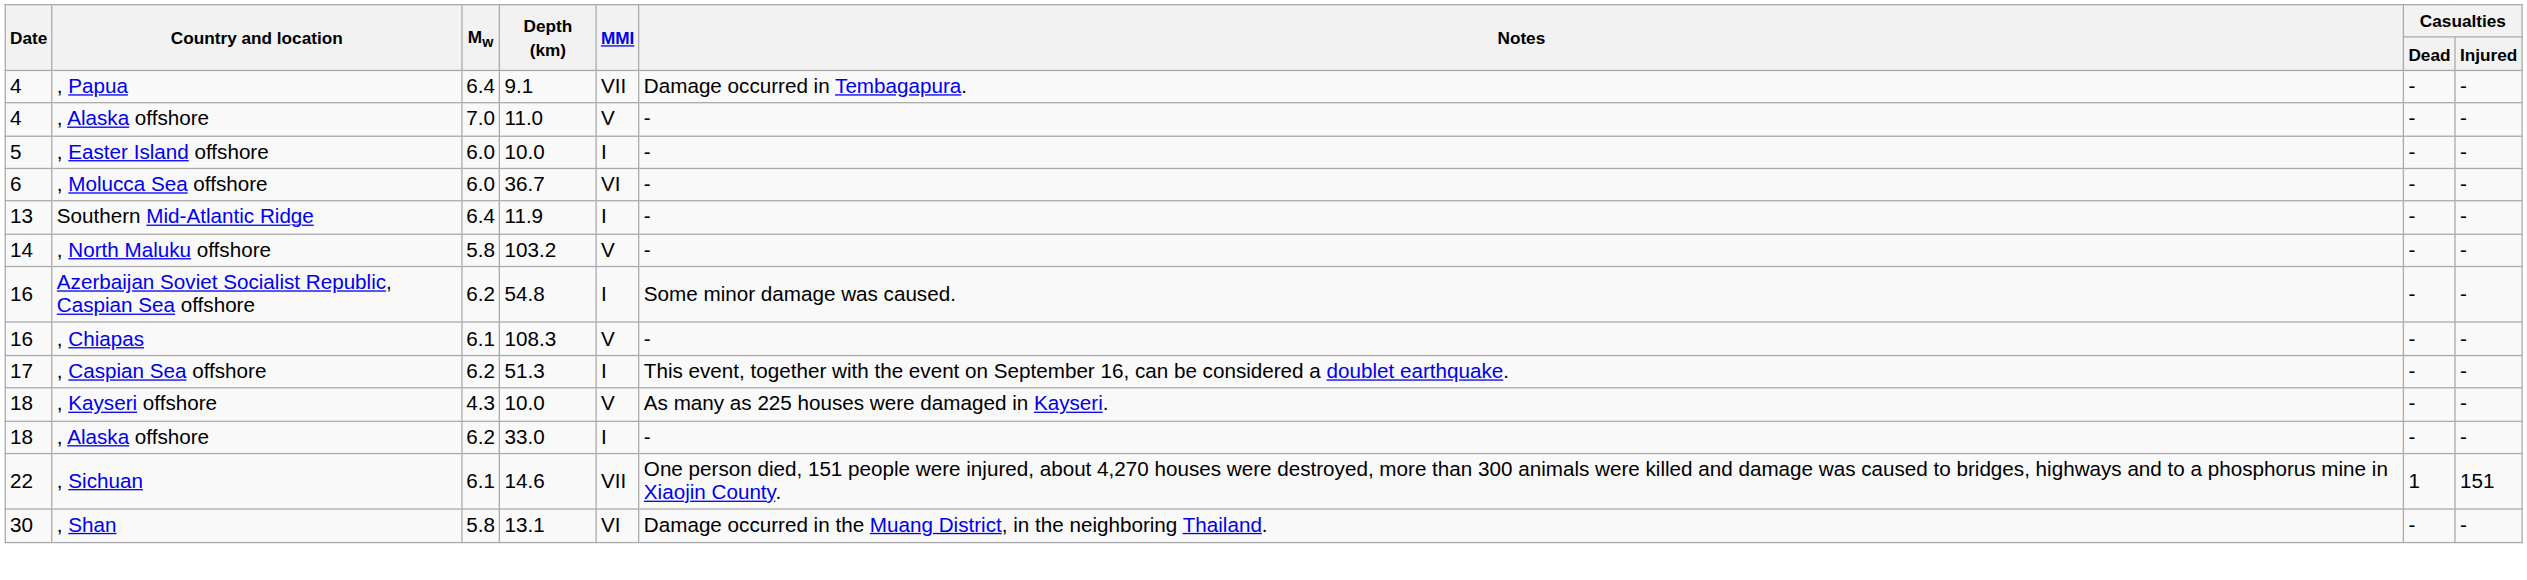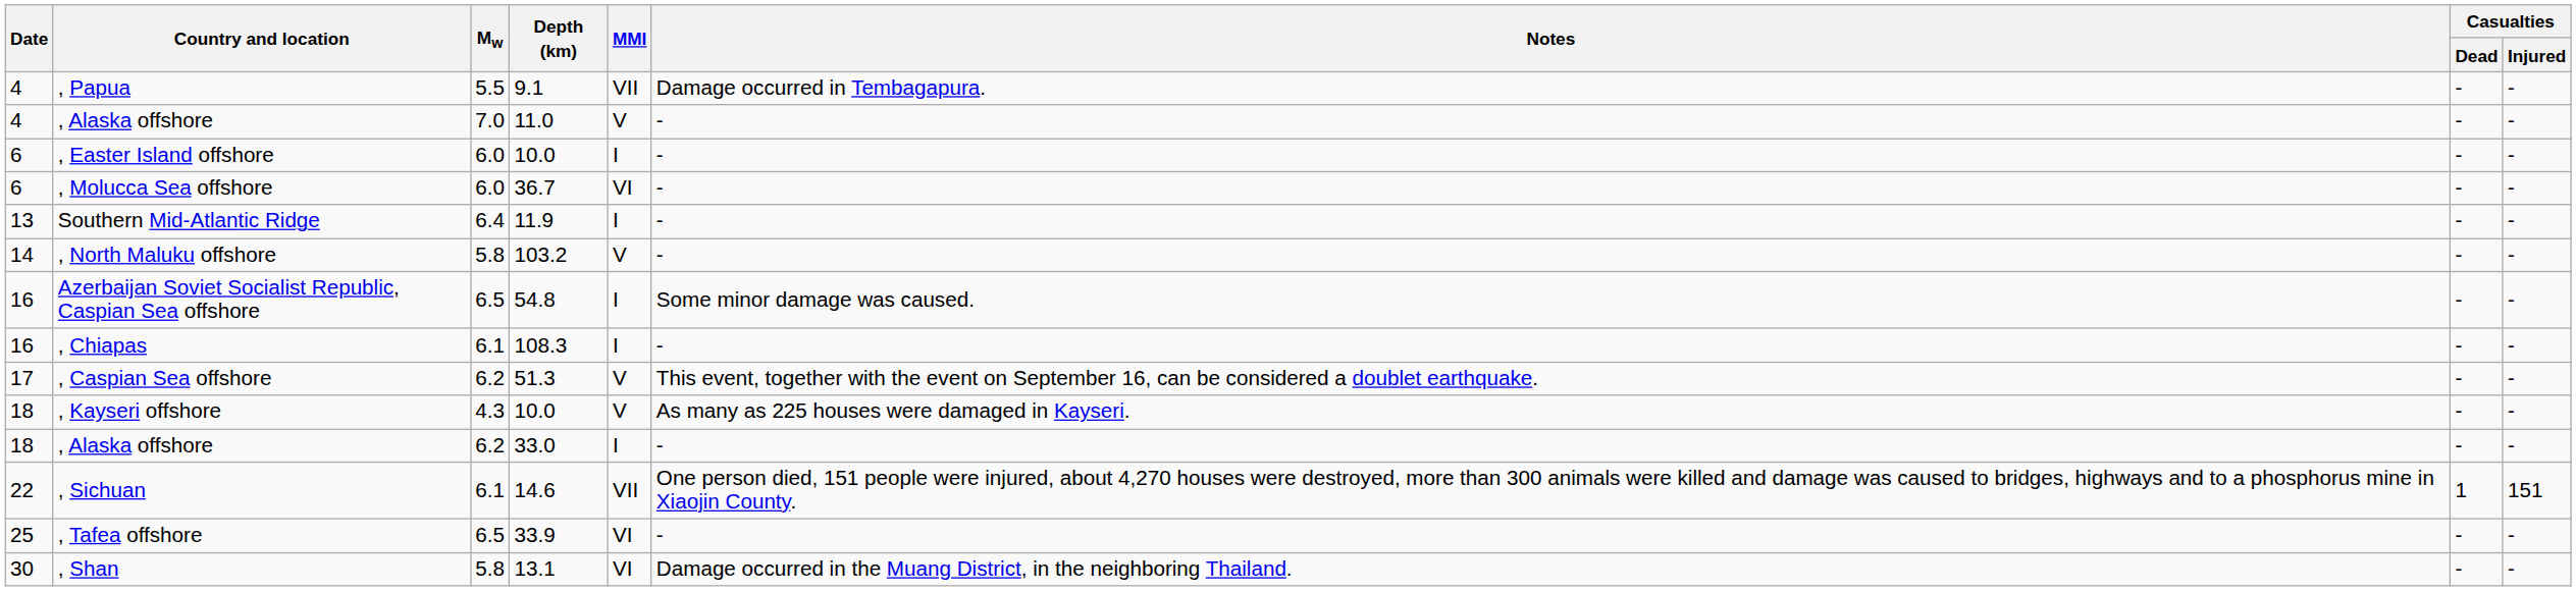, Papua | Mw: 6.4 -> 5.5
, Easter Island offshore | Date: 5 -> 6
Azerbaijan Soviet Socialist Republic, Caspian Sea offshore | Mw: 6.2 -> 6.5
, Chiapas | MMI: V -> I
, Caspian Sea offshore | MMI: I -> V
+ row: 25 | , Tafea offshore | 6.5 | 33.9 | VI | - | - | -
